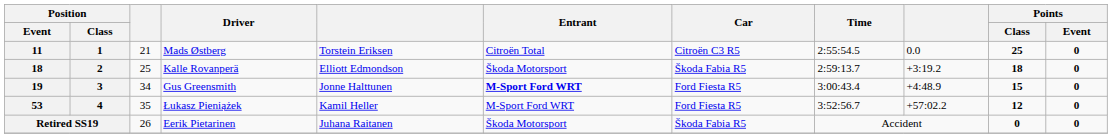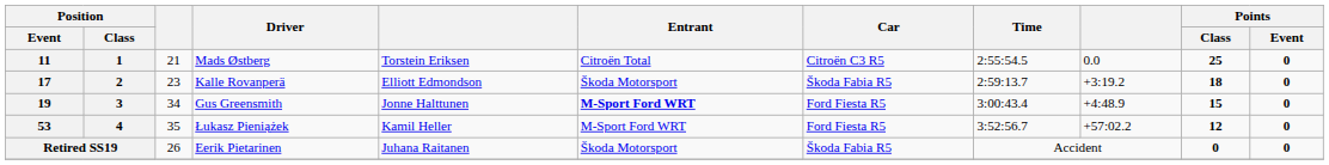Kalle Rovanperä | Position / Event: 18 -> 17
Kalle Rovanperä | column 3: 25 -> 23
